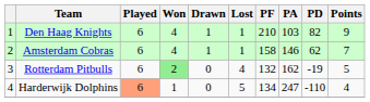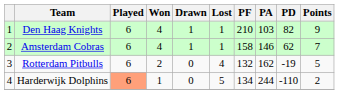Rotterdam Pitbulls | Won: lightgreen background -> no background
Harderwijk Dolphins | PA: 247 -> 244
Harderwijk Dolphins | Points: 4 -> 2
